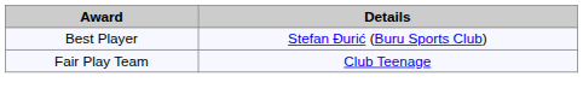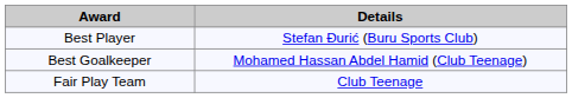+ row: Best Goalkeeper | Mohamed Hassan Abdel Hamid (Club Teenage)
